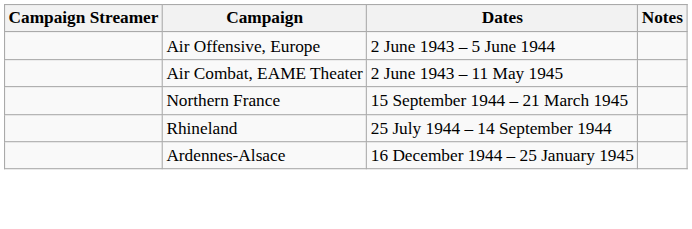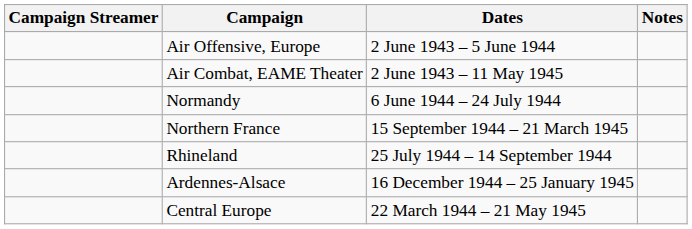+ row: Normandy | 6 June 1944 – 24 July 1944
+ row: Central Europe | 22 March 1944 – 21 May 1945
